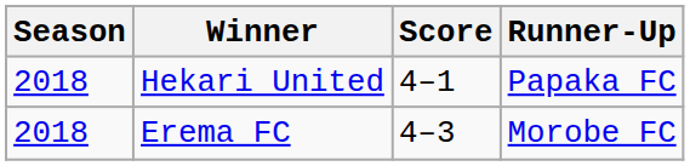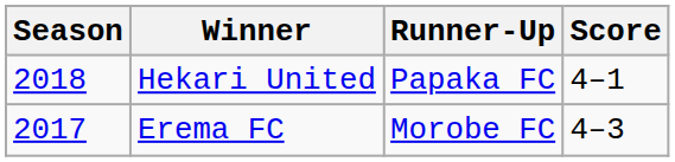columns swapped: Score <-> Runner-Up
Erema FC | Season: 2018 -> 2017
